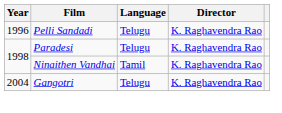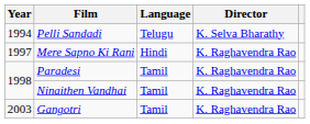Pelli Sandadi | Year: 1996 -> 1994
Pelli Sandadi | Director: K. Raghavendra Rao -> K. Selva Bharathy
+ row: 1997 | Mere Sapno Ki Rani | Hindi | K. Raghavendra Rao
Paradesi | Language: Telugu -> Tamil
Gangotri | Year: 2004 -> 2003
Gangotri | Language: Telugu -> Tamil
